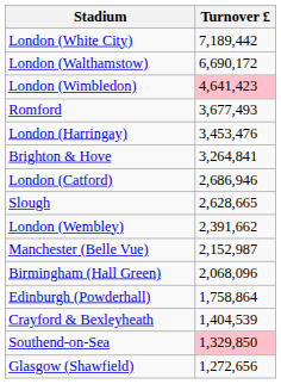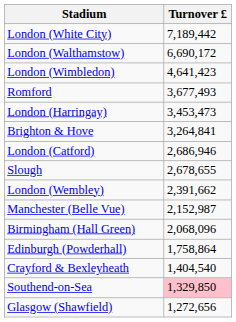London (Wimbledon) | Turnover £: pink background -> no background
London (Harringay) | Turnover £: 3,453,476 -> 3,453,473
Slough | Turnover £: 2,628,665 -> 2,678,655
Crayford & Bexleyheath | Turnover £: 1,404,539 -> 1,404,540
